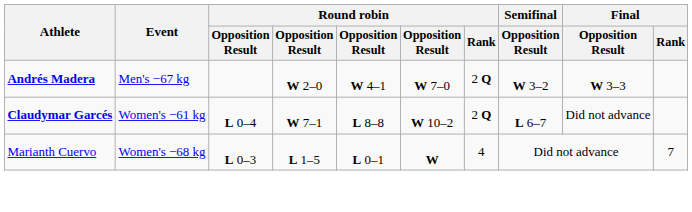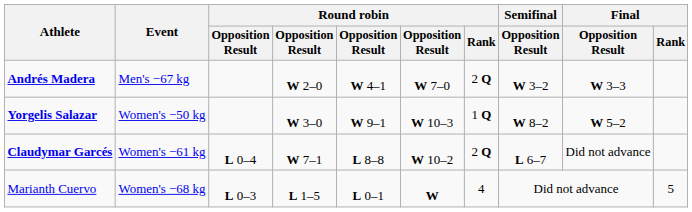+ row: Yorgelis Salazar | Women's −50 kg | W 3–0 | W 9–1 | W 10–3 | 1 Q | W 8–2 | W 5–2
Marianth Cuervo | Final / Rank: 7 -> 5
